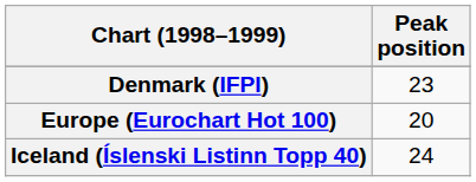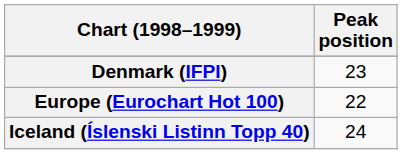Europe (Eurochart Hot 100) | Peak position: 20 -> 22
